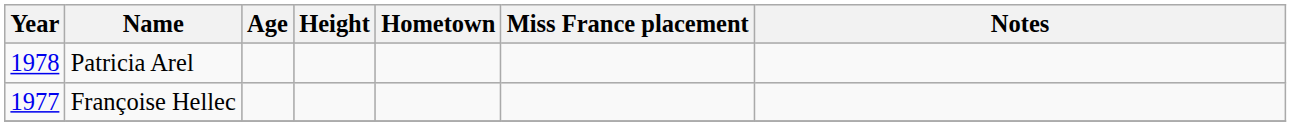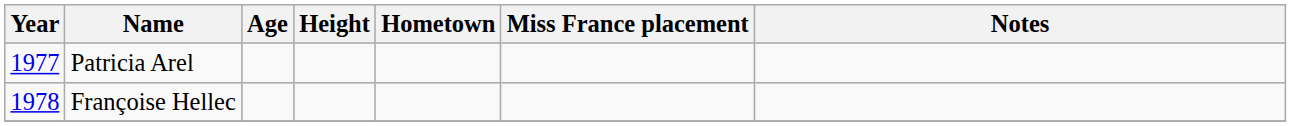Patricia Arel | Year: 1978 -> 1977
Françoise Hellec | Year: 1977 -> 1978
